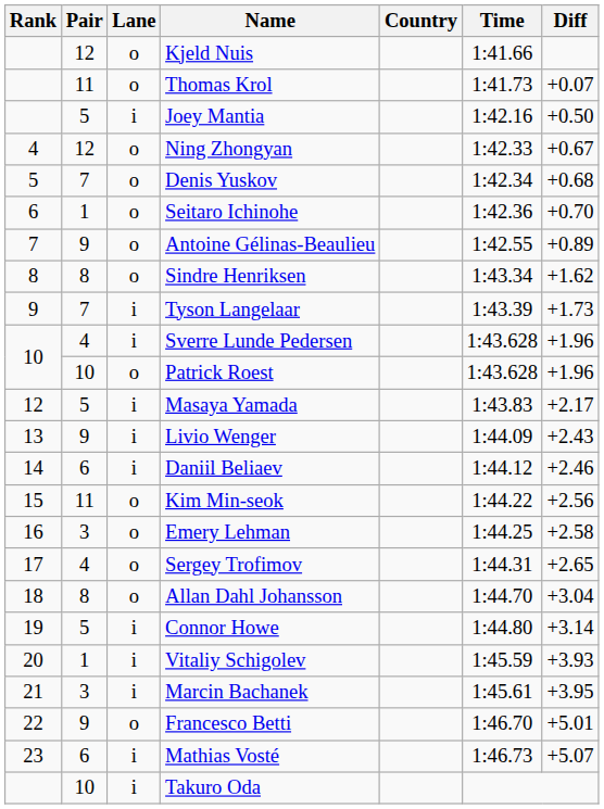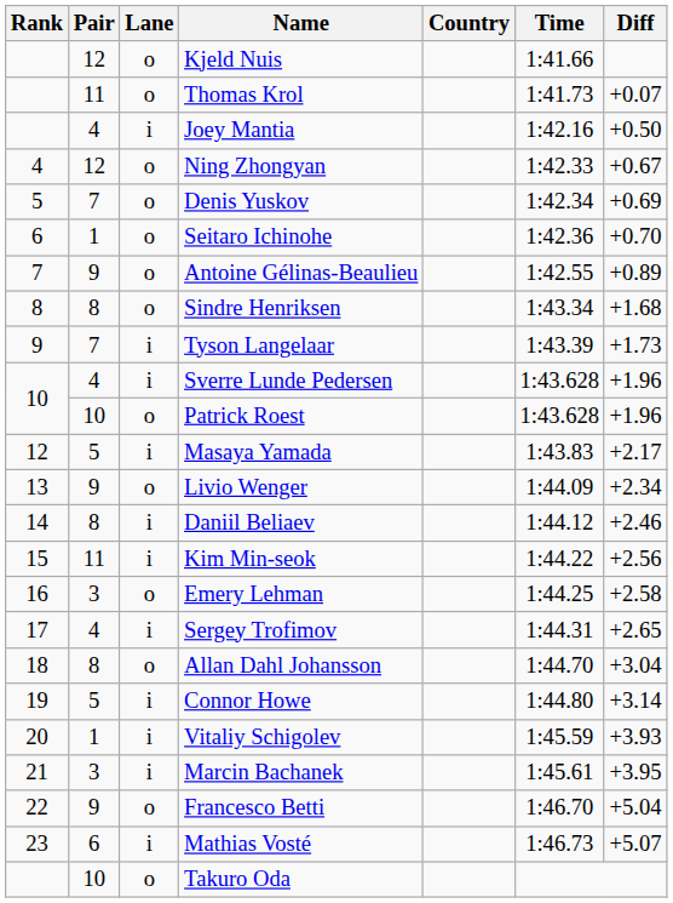Joey Mantia | Pair: 5 -> 4
Denis Yuskov | Diff: +0.68 -> +0.69
Sindre Henriksen | Diff: +1.62 -> +1.68
Livio Wenger | Lane: i -> o
Livio Wenger | Diff: +2.43 -> +2.34
Daniil Beliaev | Pair: 6 -> 8
Kim Min-seok | Lane: o -> i
Sergey Trofimov | Lane: o -> i
Francesco Betti | Diff: +5.01 -> +5.04
Takuro Oda | Lane: i -> o
